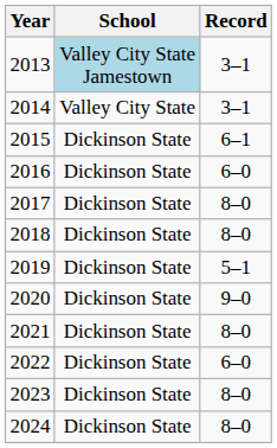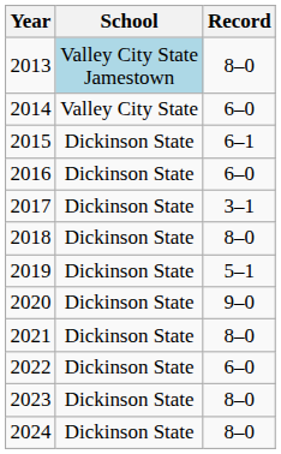2013 | Record: 3–1 -> 8–0
2014 | Record: 3–1 -> 6–0
2017 | Record: 8–0 -> 3–1
